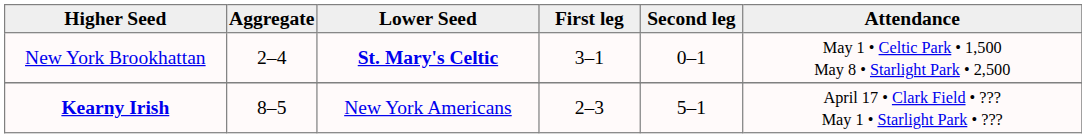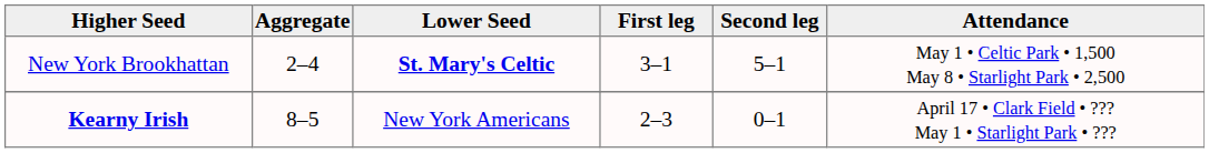New York Brookhattan | Second leg: 0–1 -> 5–1
Kearny Irish | Second leg: 5–1 -> 0–1
